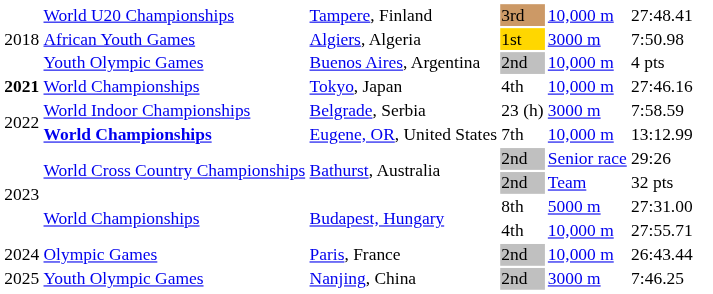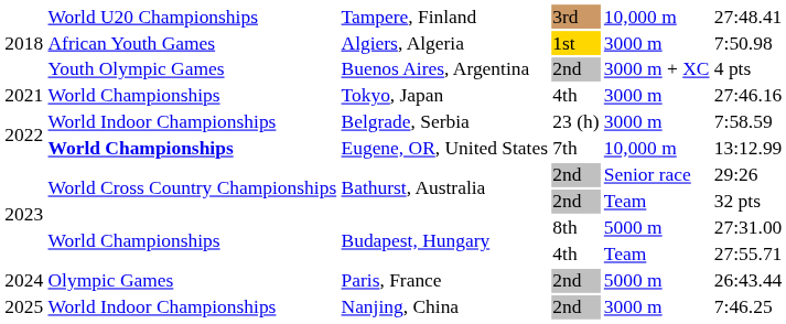Buenos Aires, Argentina | column 5: 10,000 m -> 3000 m + XC
Tokyo, Japan | column 1: bold -> normal
Tokyo, Japan | column 5: 10,000 m -> 3000 m
Budapest, Hungary / 4th | column 5: 10,000 m -> Team
Paris, France | column 5: 10,000 m -> 5000 m
Nanjing, China | column 2: Youth Olympic Games -> World Indoor Championships
